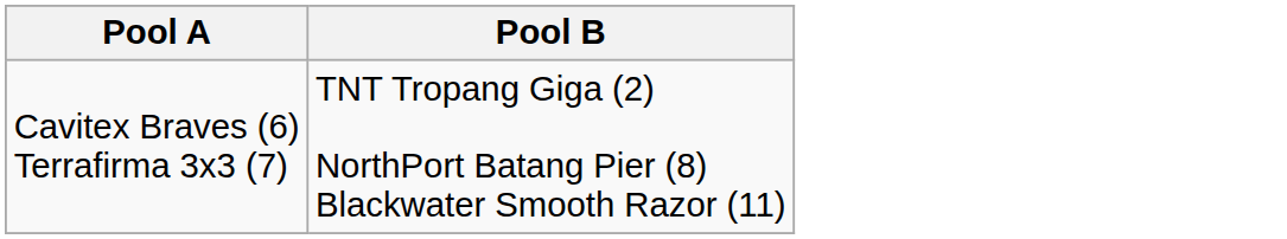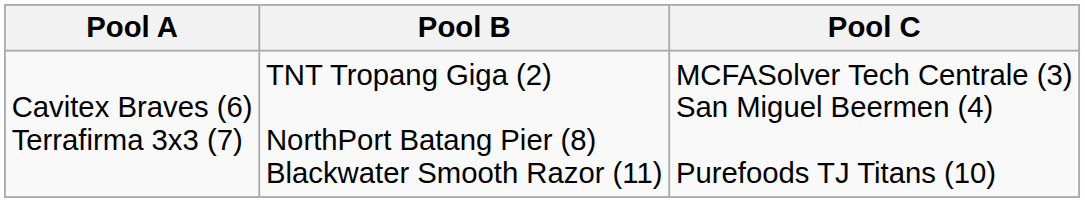+ column: Pool C | MCFASolver Tech Centrale (3) San Miguel Beermen (4) Purefoods TJ Titans (10)
